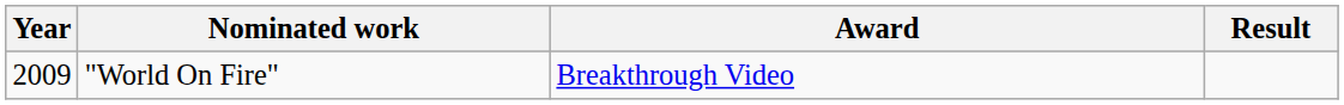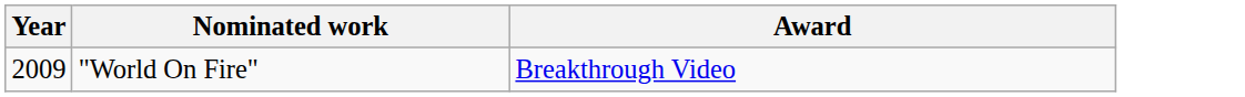- column: Result
